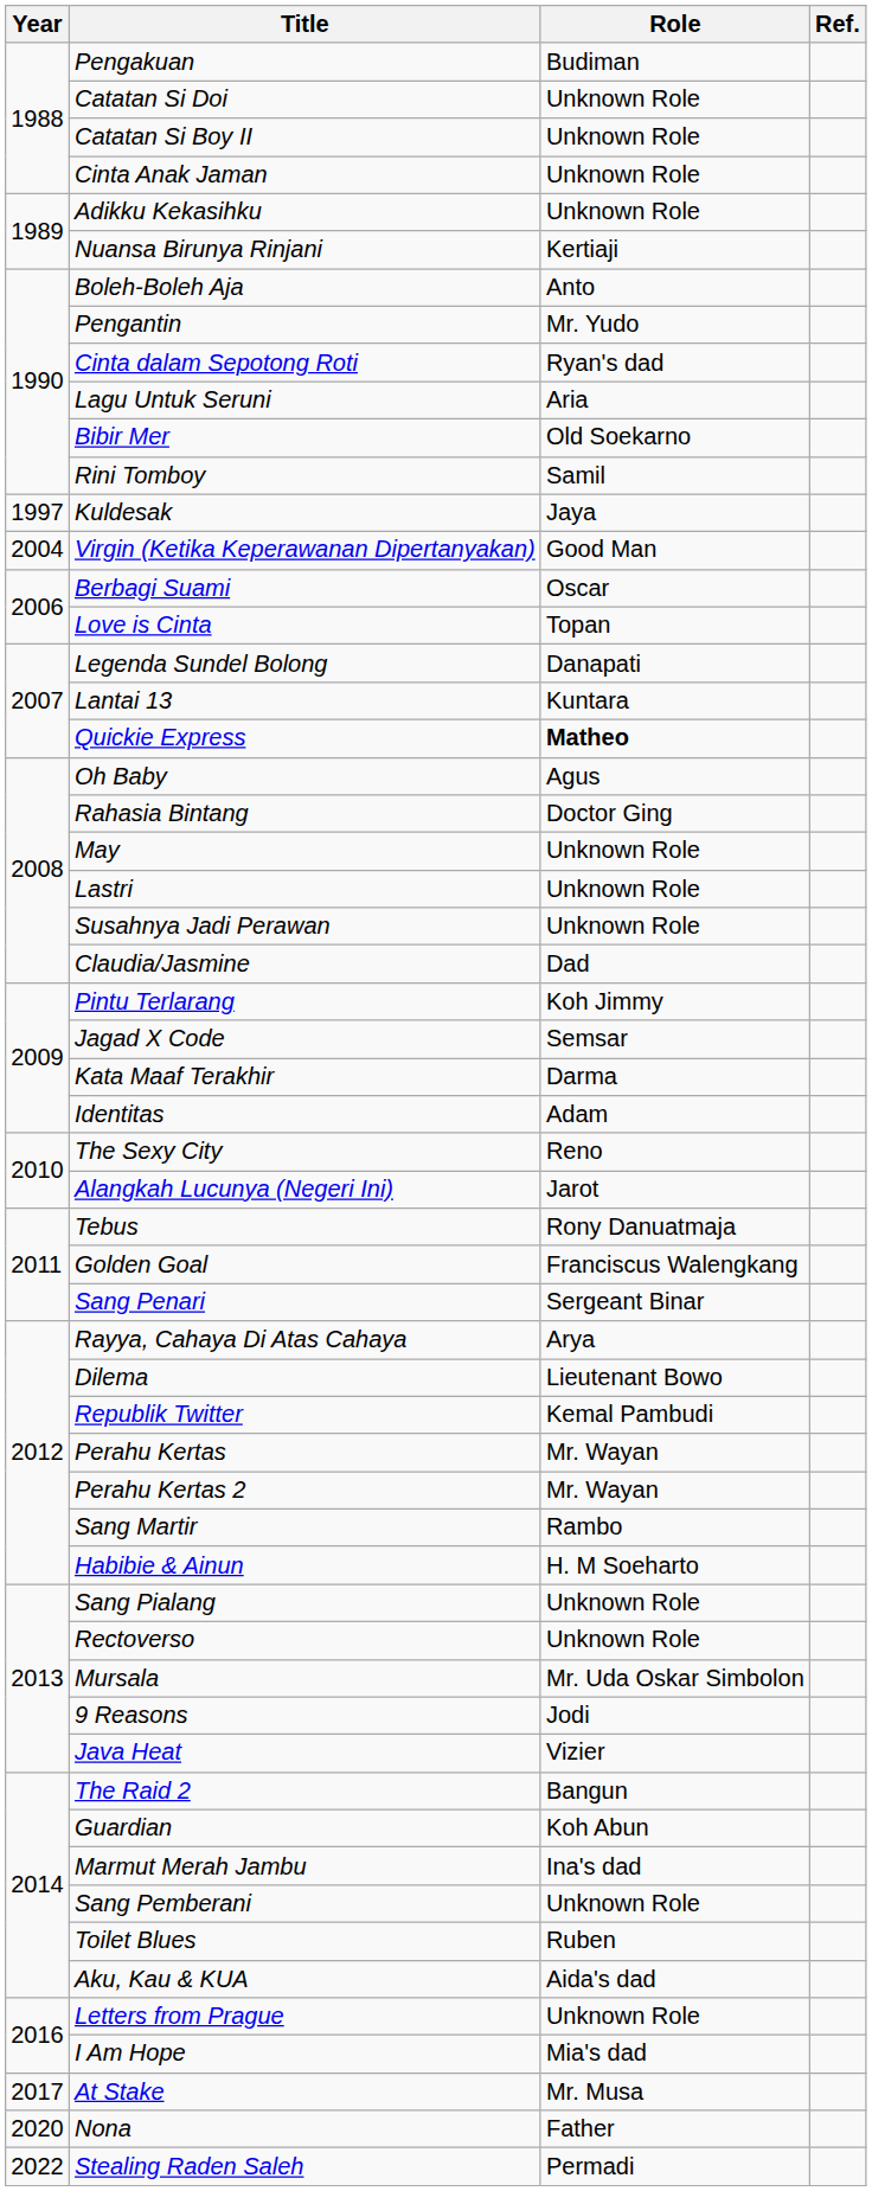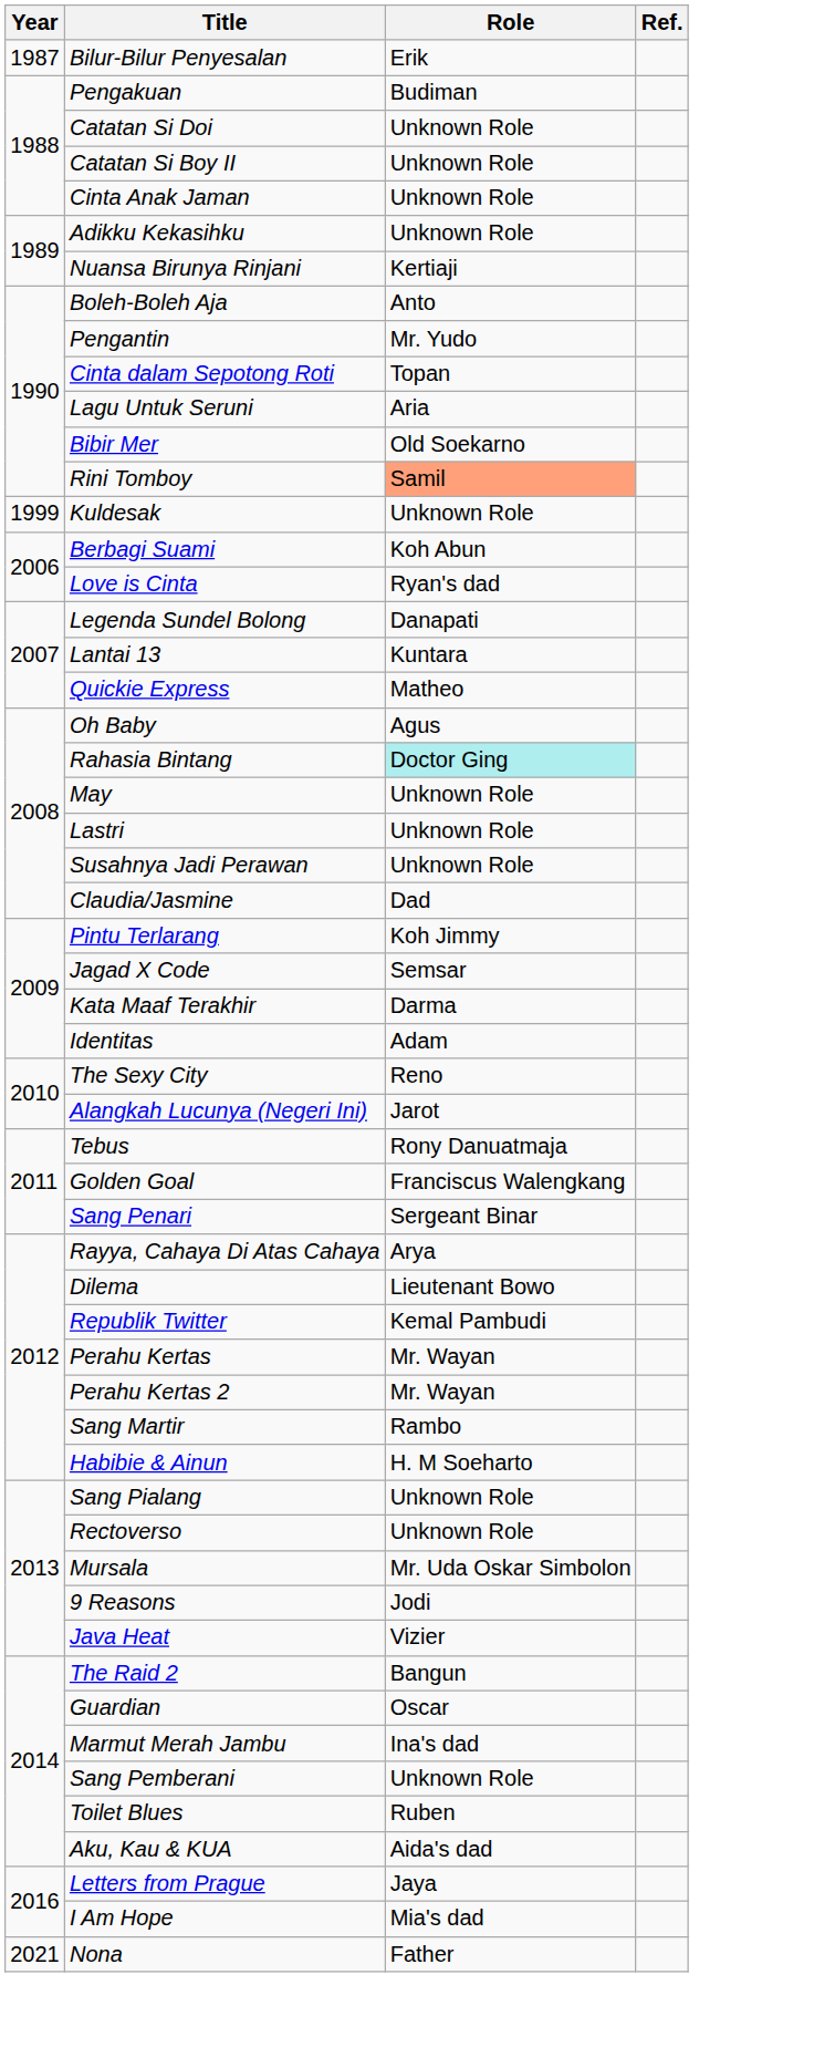+ row: 1987 | Bilur-Bilur Penyesalan | Erik
Cinta dalam Sepotong Roti | Role: Ryan's dad -> Topan
Rini Tomboy | Role: no background -> lightsalmon background
Kuldesak | Year: 1997 -> 1999
Kuldesak | Role: Jaya -> Unknown Role
- row: 2004 | Virgin (Ketika Keperawanan Dipertanyakan) | Good Man
Berbagi Suami | Role: Oscar -> Koh Abun
Love is Cinta | Role: Topan -> Ryan's dad
Quickie Express | Role: bold -> normal
Rahasia Bintang | Role: no background -> paleturquoise background
Guardian | Role: Koh Abun -> Oscar
Letters from Prague | Role: Unknown Role -> Jaya
- row: 2017 | At Stake | Mr. Musa
Nona | Year: 2020 -> 2021
- row: 2022 | Stealing Raden Saleh | Permadi
